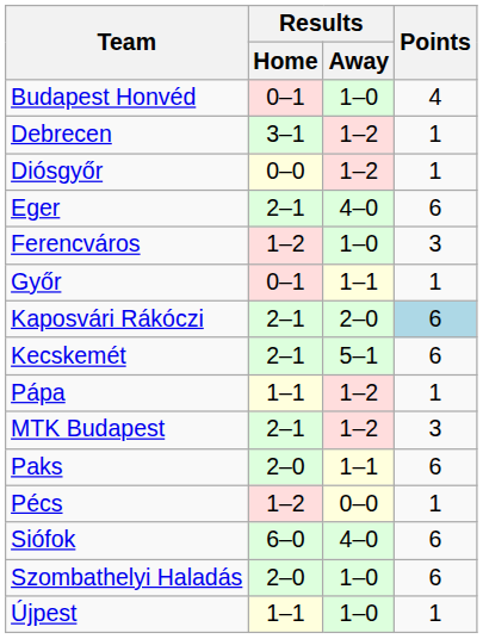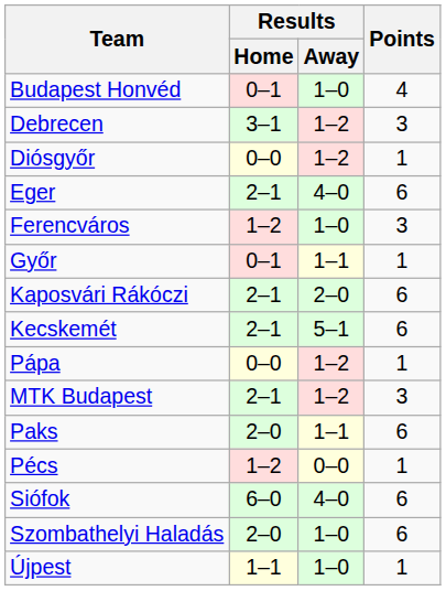Debrecen | Points: 1 -> 3
Kaposvári Rákóczi | Points: lightblue background -> no background
Pápa | Results / Home: 1–1 -> 0–0
